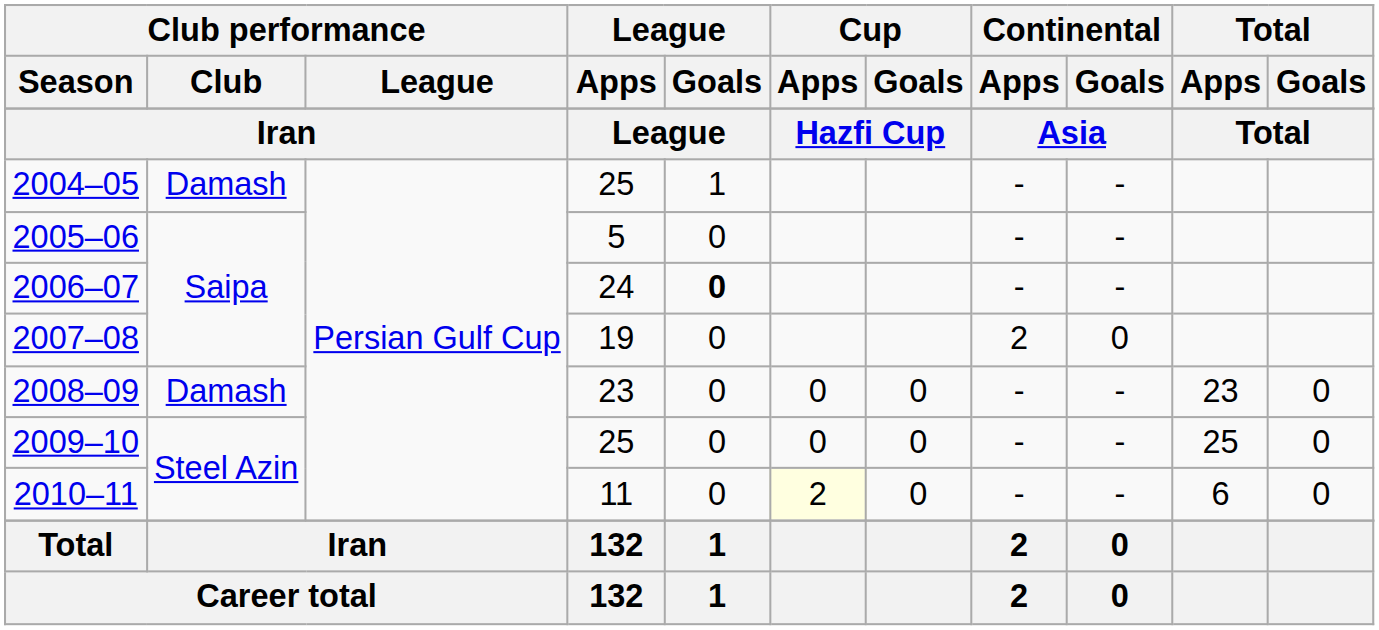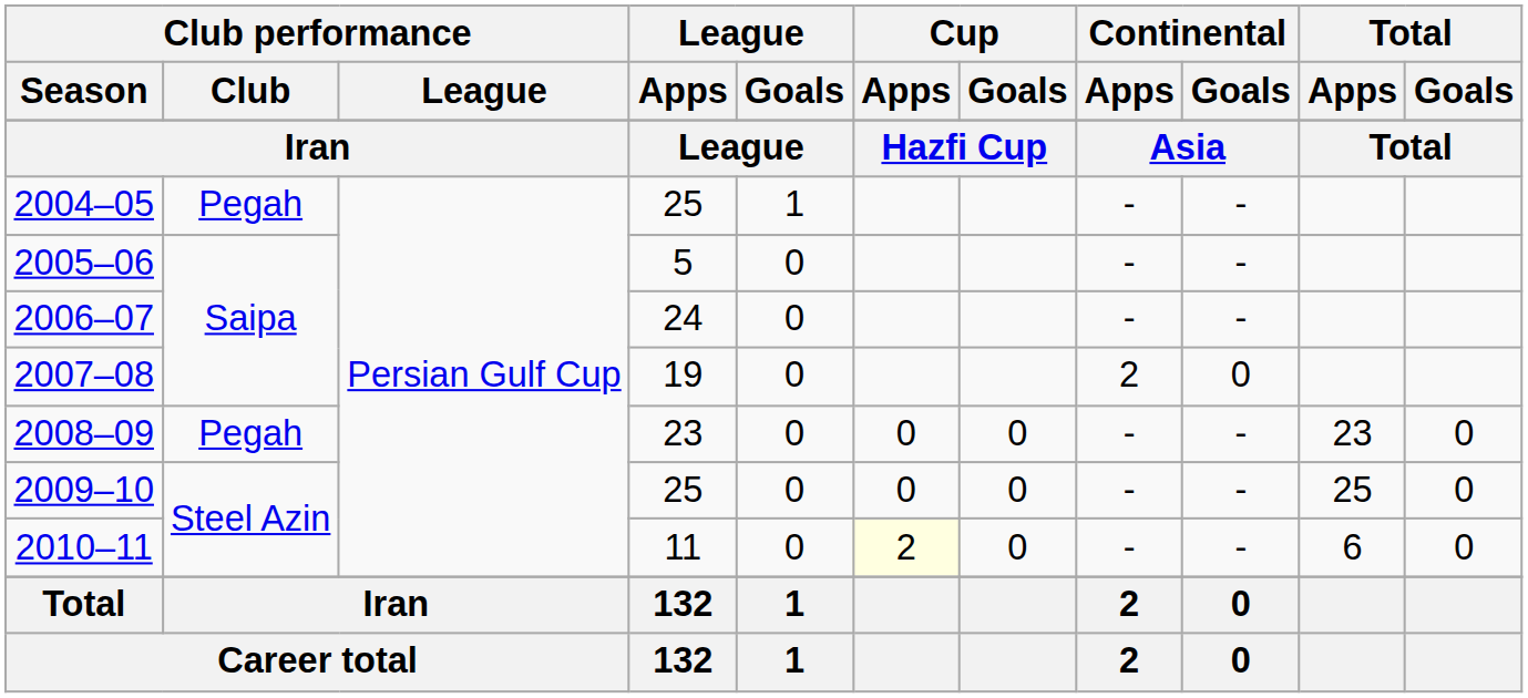2004–05 | Club performance / Club: Damash -> Pegah
2006–07 | League / Goals: bold -> normal
2008–09 | Club performance / Club: Damash -> Pegah
